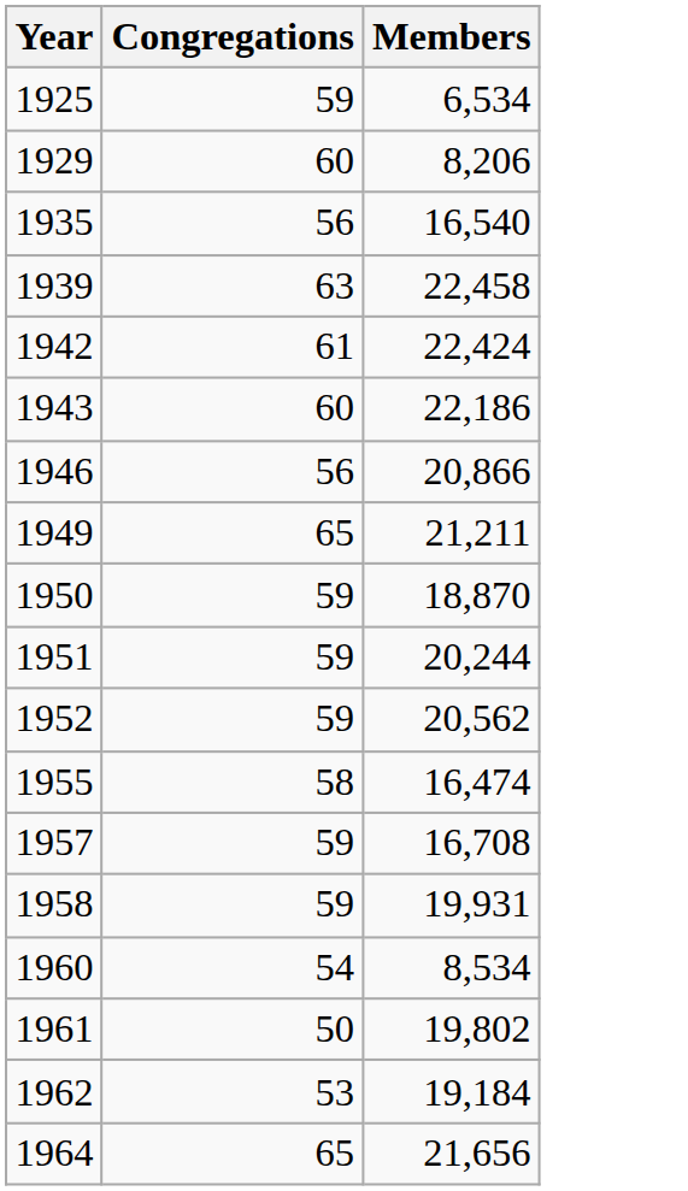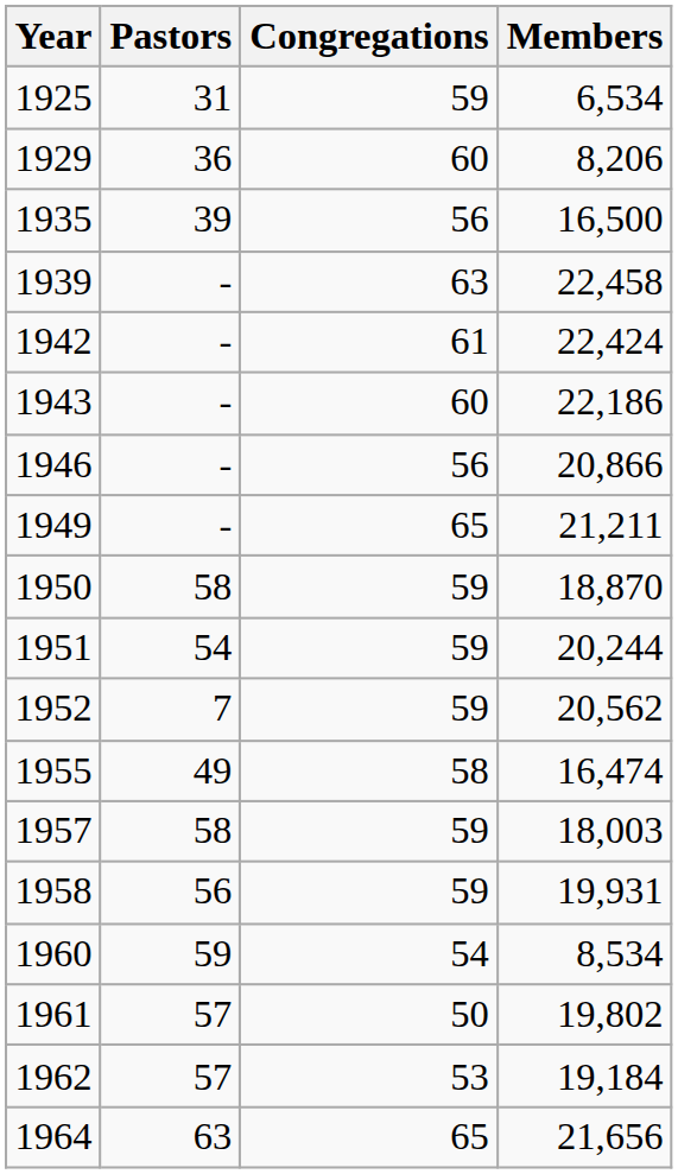+ column: Pastors | 31 | 36 | 39 | - | - | - | - | - | 58 | 54 | 7 | 49 | 58 | 56 | 59 | 57 | 57 | 63
1935 | Members: 16,540 -> 16,500
1957 | Members: 16,708 -> 18,003
